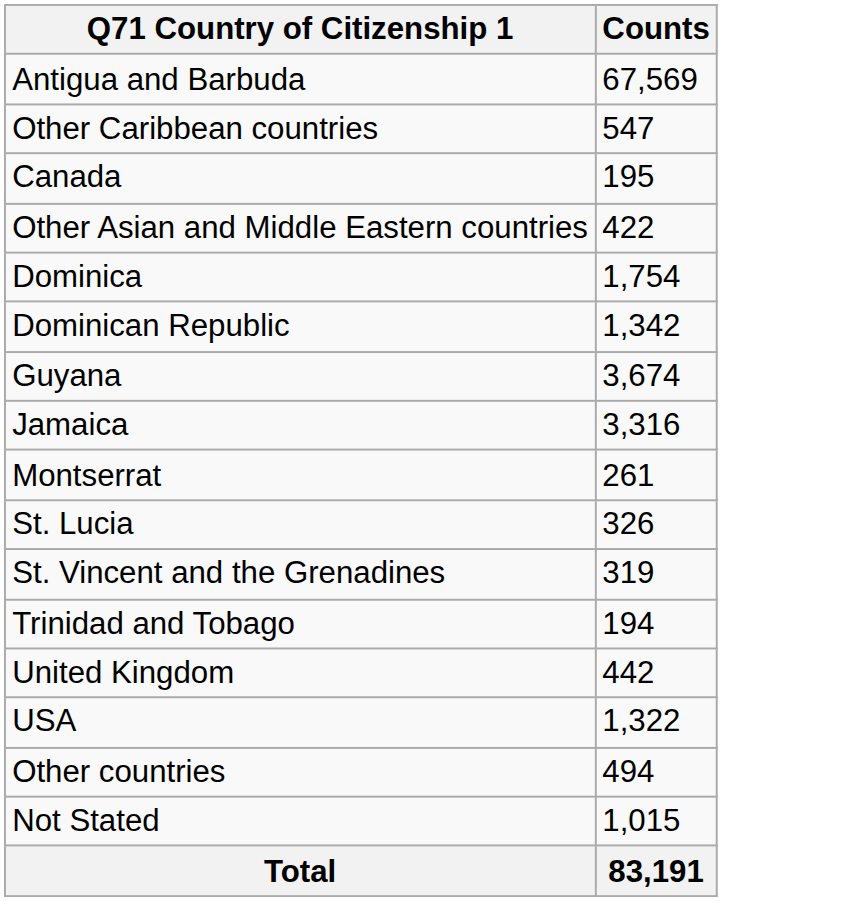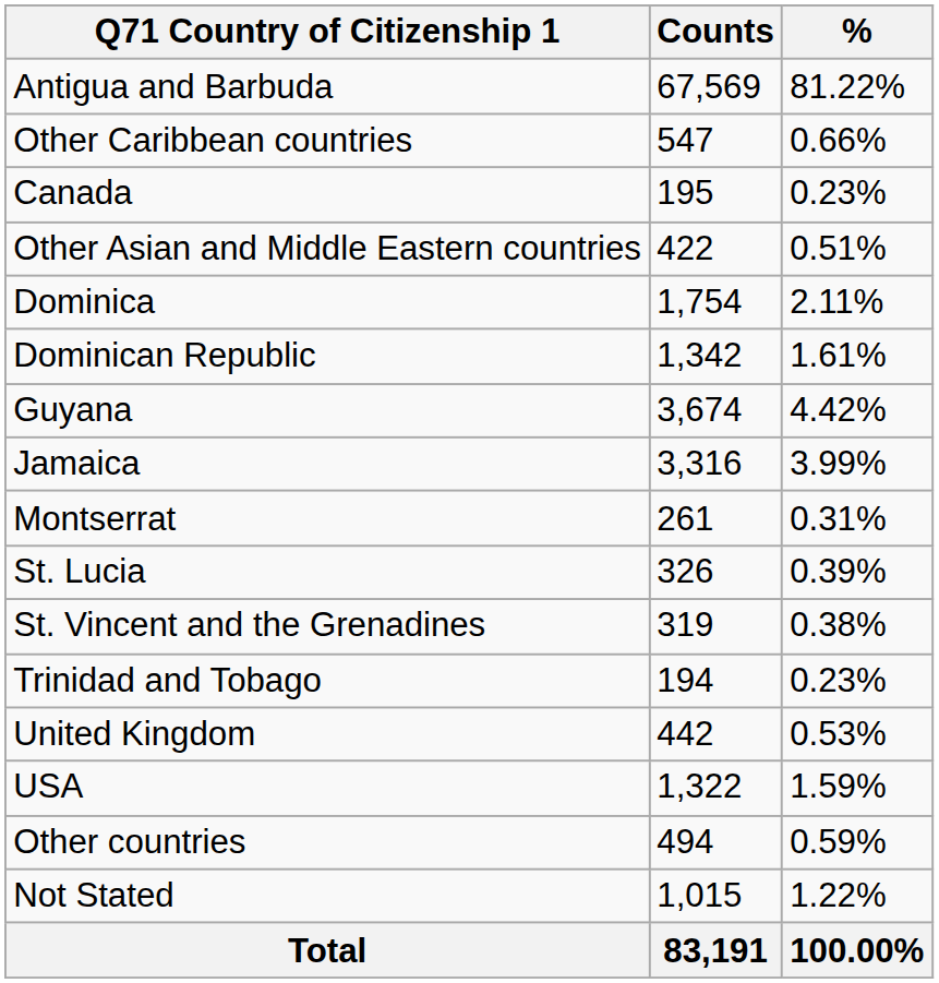+ column: % | 81.22% | 0.66% | 0.23% | 0.51% | 2.11% | 1.61% | 4.42% | 3.99% | 0.31% | 0.39% | 0.38% | 0.23% | 0.53% | 1.59% | 0.59% | 1.22% | 100.00%
